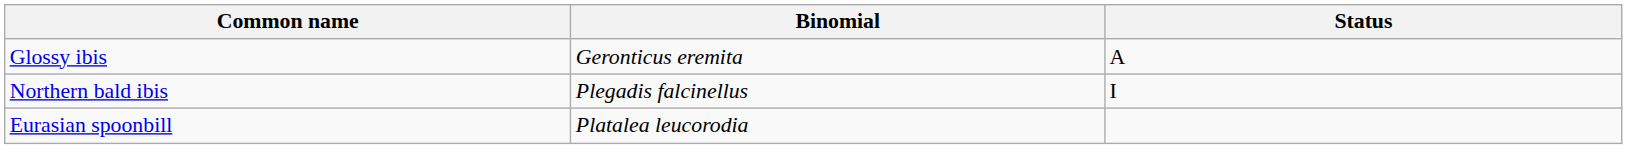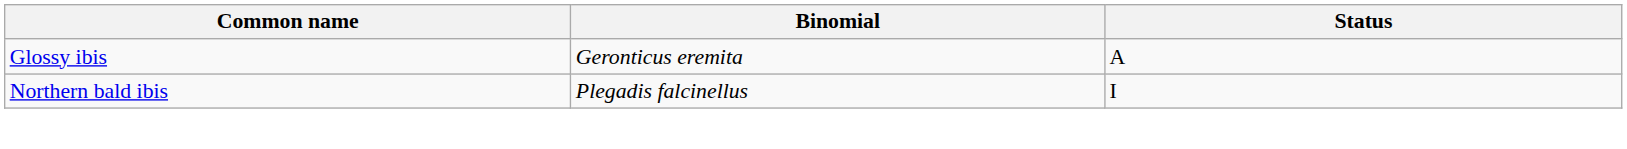- row: Eurasian spoonbill | Platalea leucorodia
